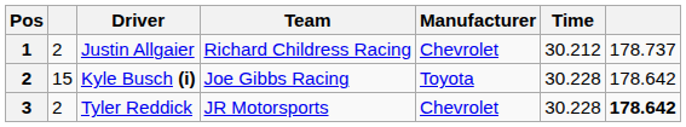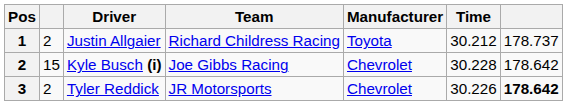Justin Allgaier | Manufacturer: Chevrolet -> Toyota
Kyle Busch (i) | Manufacturer: Toyota -> Chevrolet
Tyler Reddick | Time: 30.228 -> 30.226
